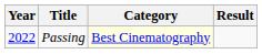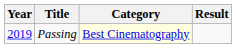Passing | Year: 2022 -> 2019
